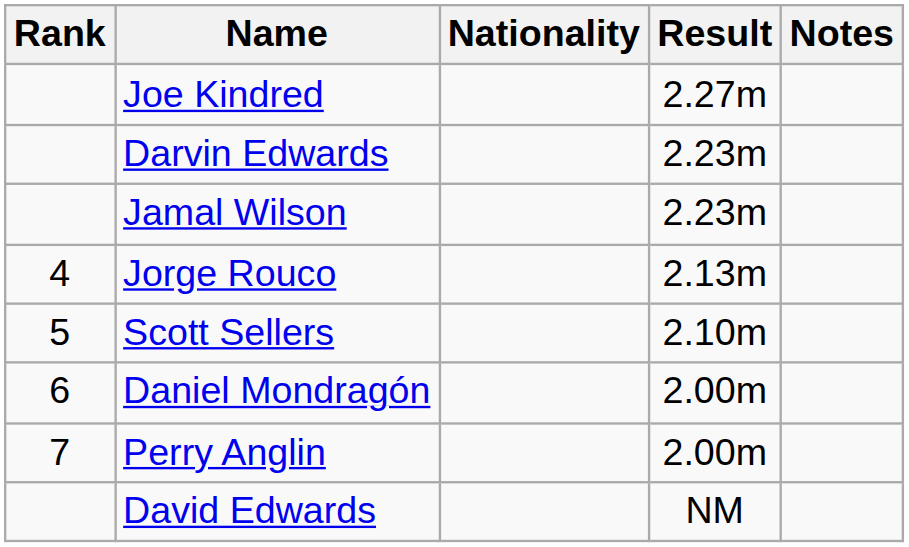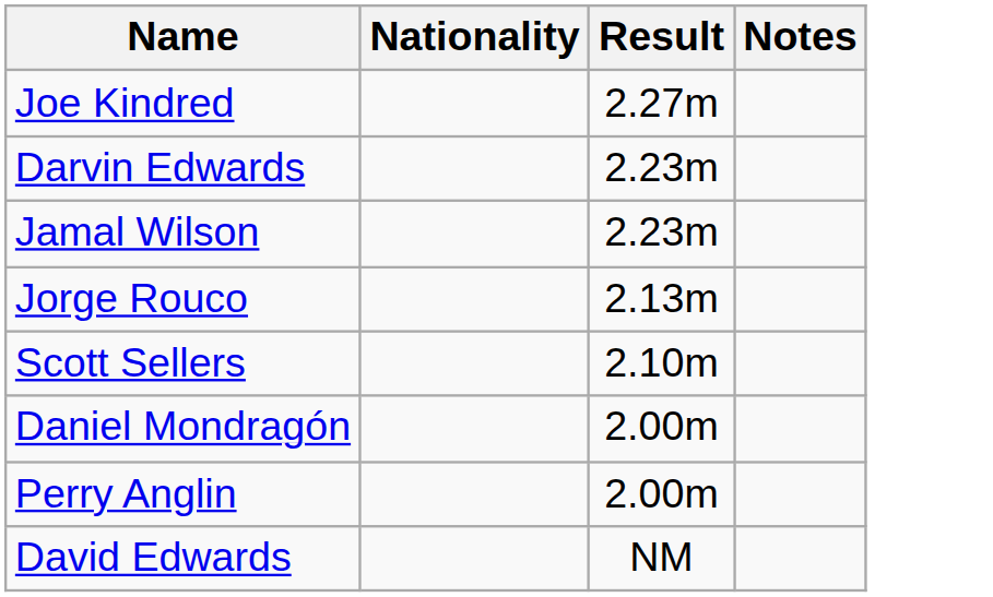- column: Rank | 4 | 5 | 6 | 7
